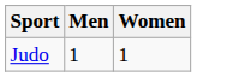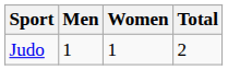+ column: Total | 2
